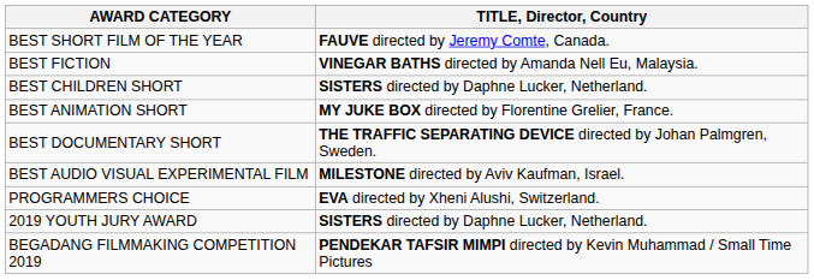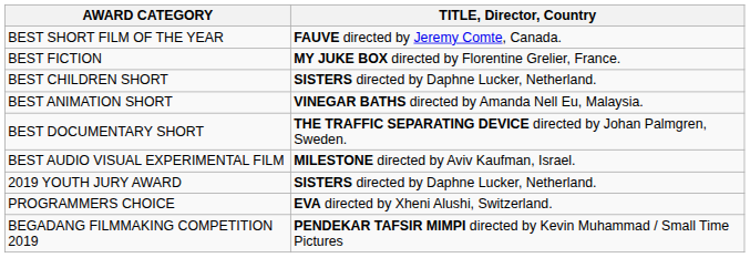BEST FICTION | TITLE, Director, Country: VINEGAR BATHS directed by Amanda Nell Eu, Malaysia. -> MY JUKE BOX directed by Florentine Grelier, France.
BEST ANIMATION SHORT | TITLE, Director, Country: MY JUKE BOX directed by Florentine Grelier, France. -> VINEGAR BATHS directed by Amanda Nell Eu, Malaysia.
rows swapped: PROGRAMMERS CHOICE <-> 2019 YOUTH JURY AWARD
